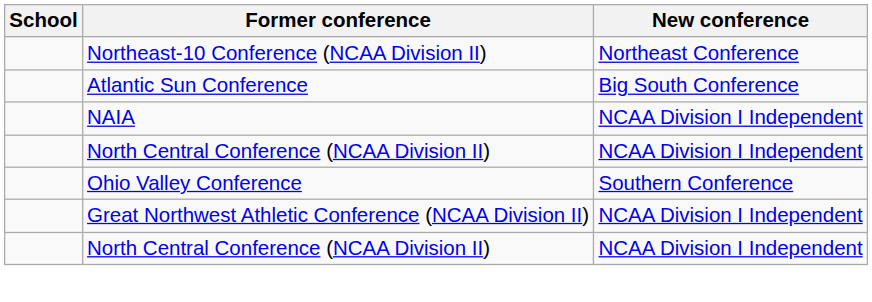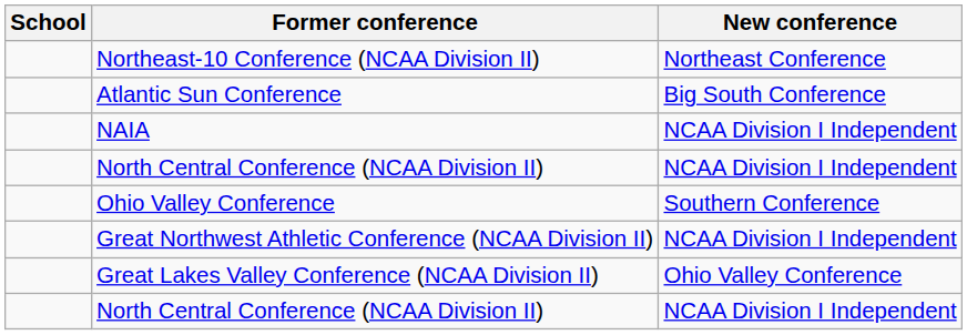+ row: Great Lakes Valley Conference (NCAA Division II) | Ohio Valley Conference
